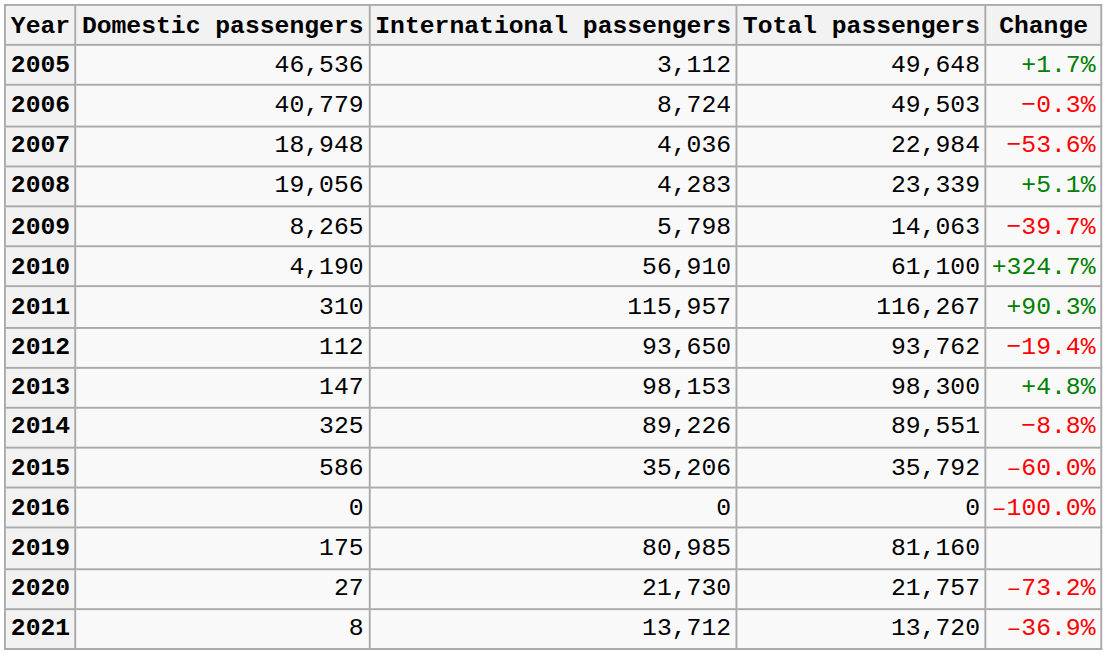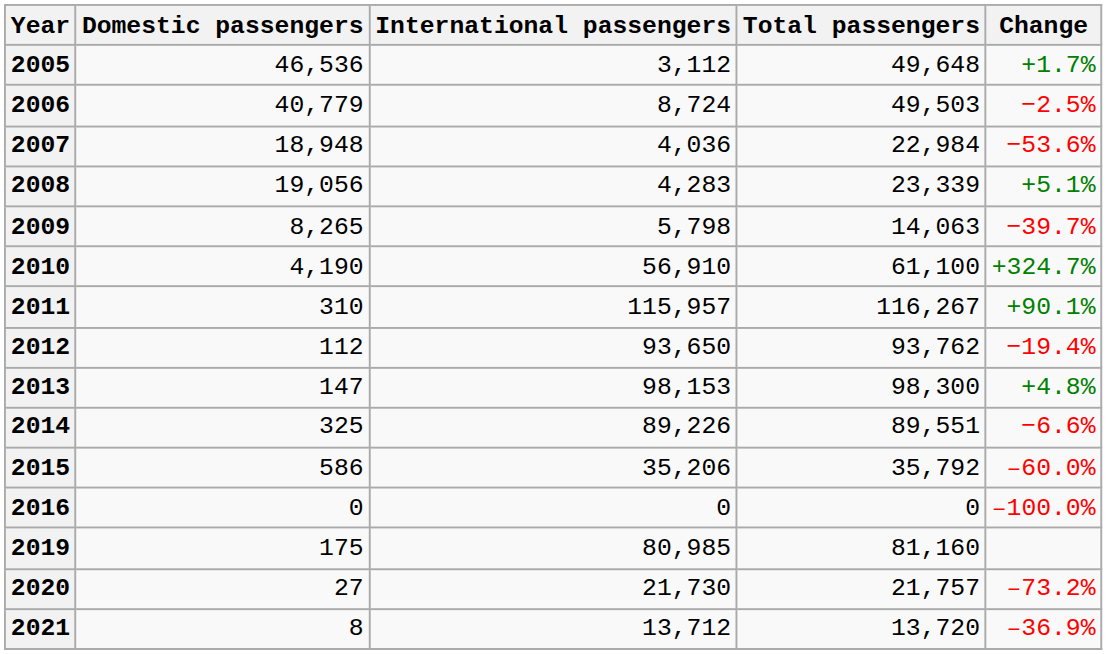2006 | Change: −0.3% -> −2.5%
2011 | Change: +90.3% -> +90.1%
2014 | Change: −8.8% -> −6.6%
